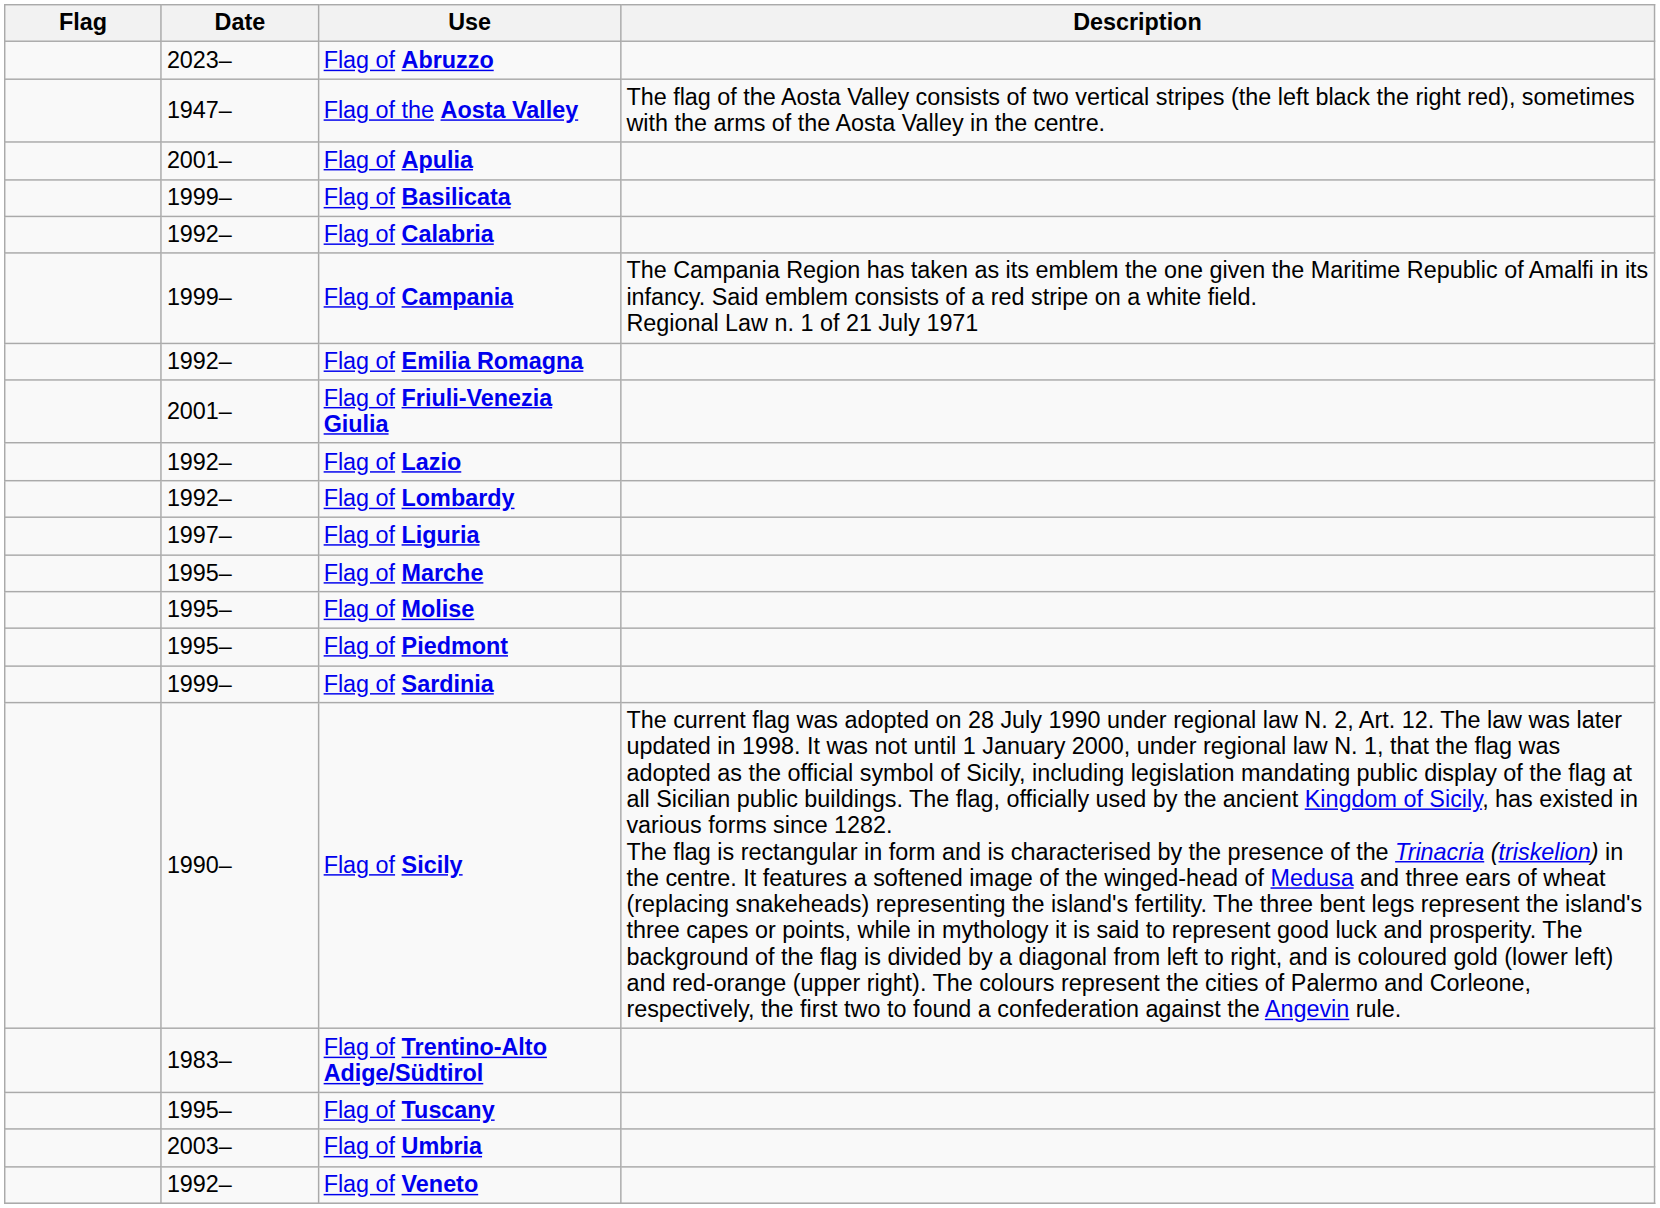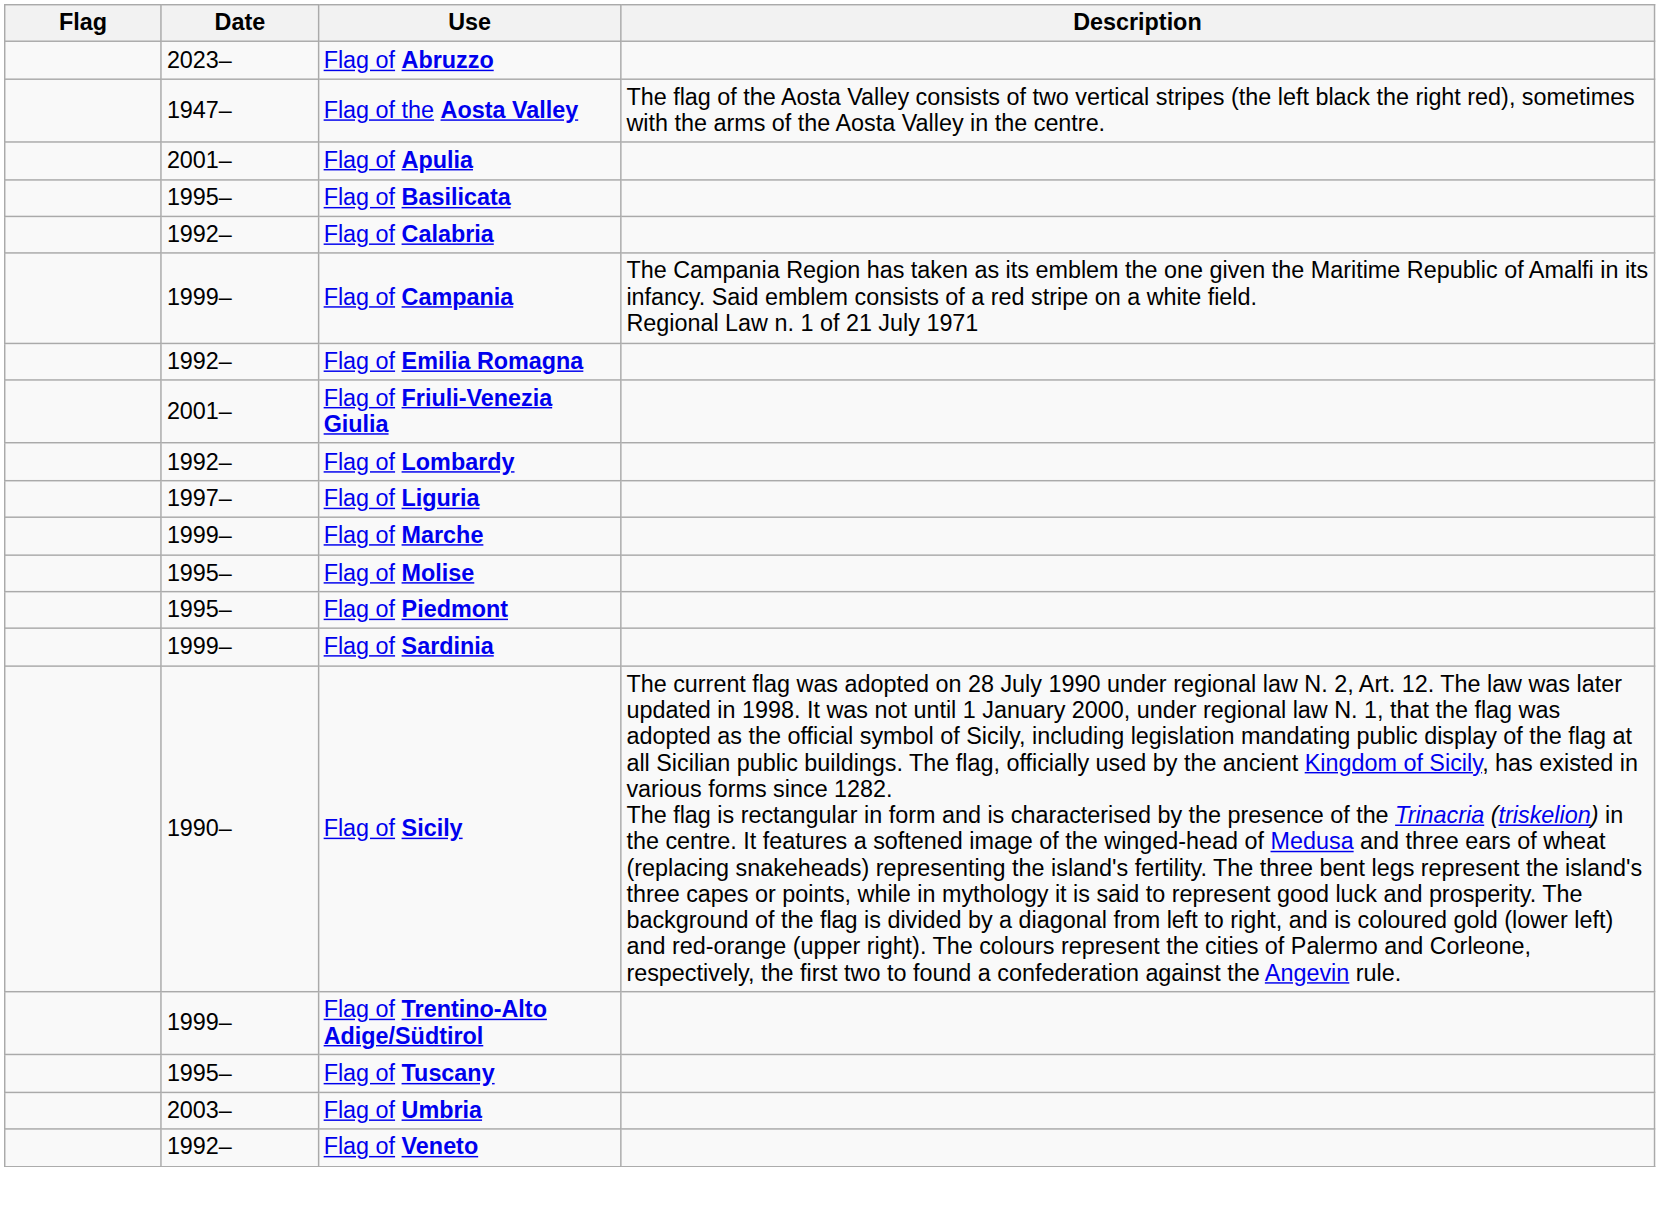Flag of Basilicata | Date: 1999– -> 1995–
- row: 1992– | Flag of Lazio
Flag of Marche | Date: 1995– -> 1999–
Flag of Trentino-Alto Adige/Südtirol | Date: 1983– -> 1999–
